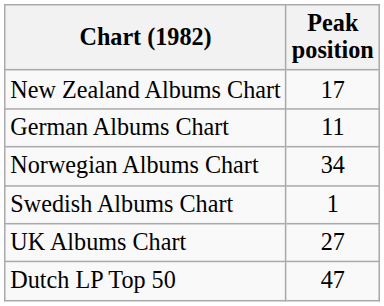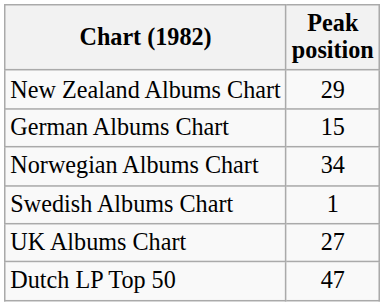New Zealand Albums Chart | Peak position: 17 -> 29
German Albums Chart | Peak position: 11 -> 15
